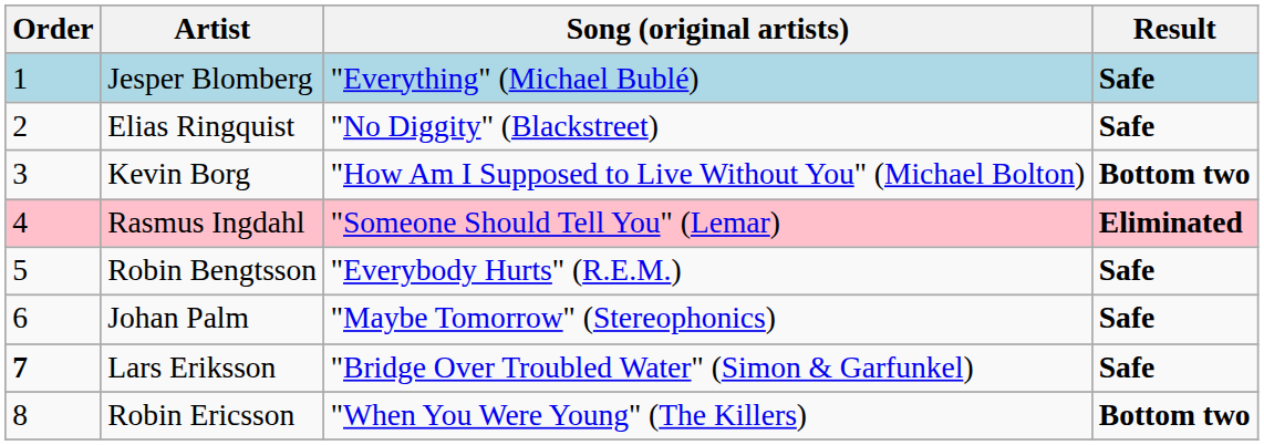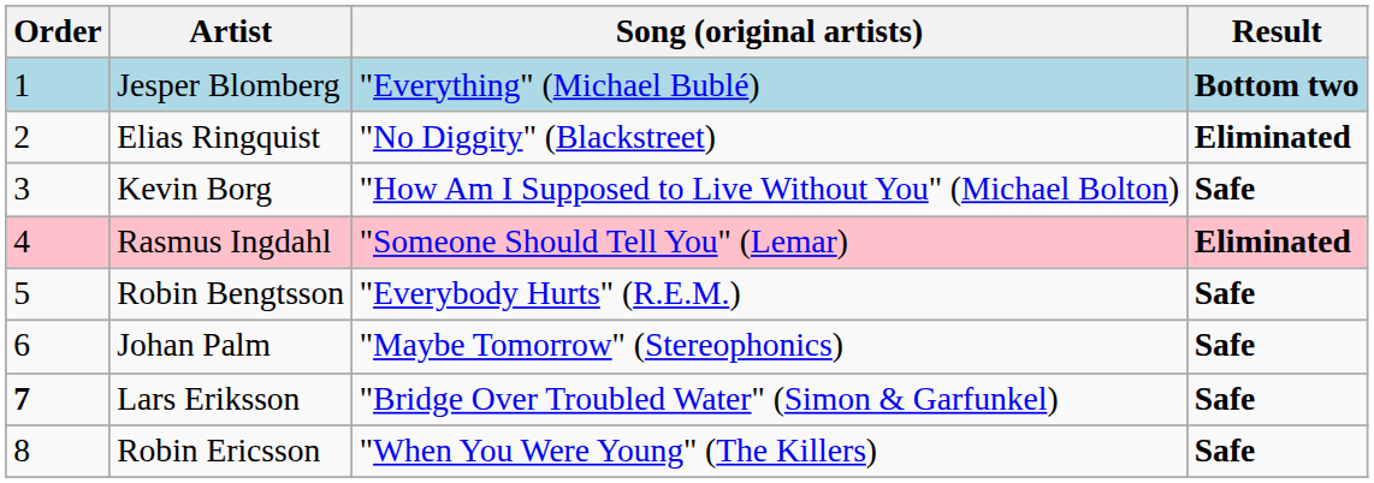Jesper Blomberg | Result: Safe -> Bottom two
Elias Ringquist | Result: Safe -> Eliminated
Kevin Borg | Result: Bottom two -> Safe
Robin Ericsson | Result: Bottom two -> Safe
